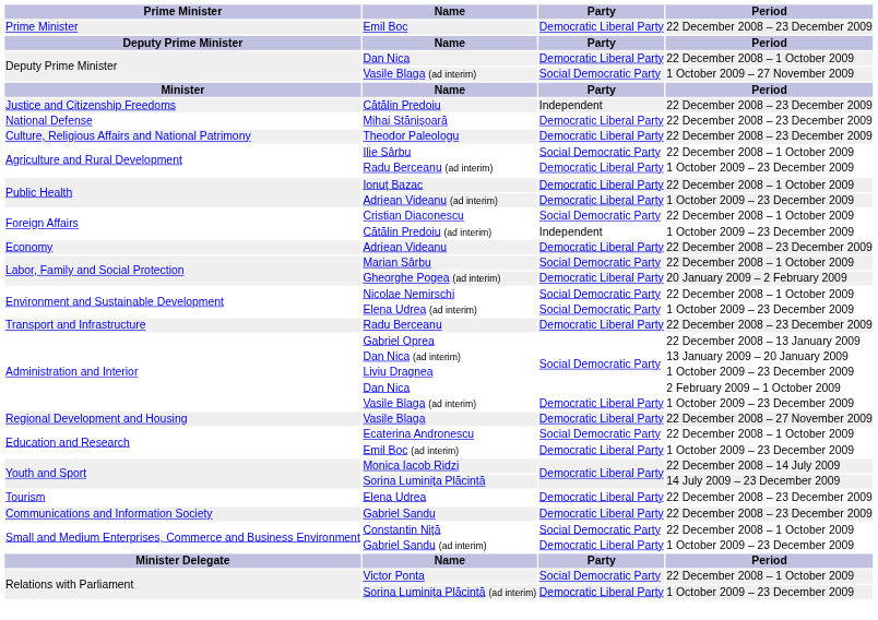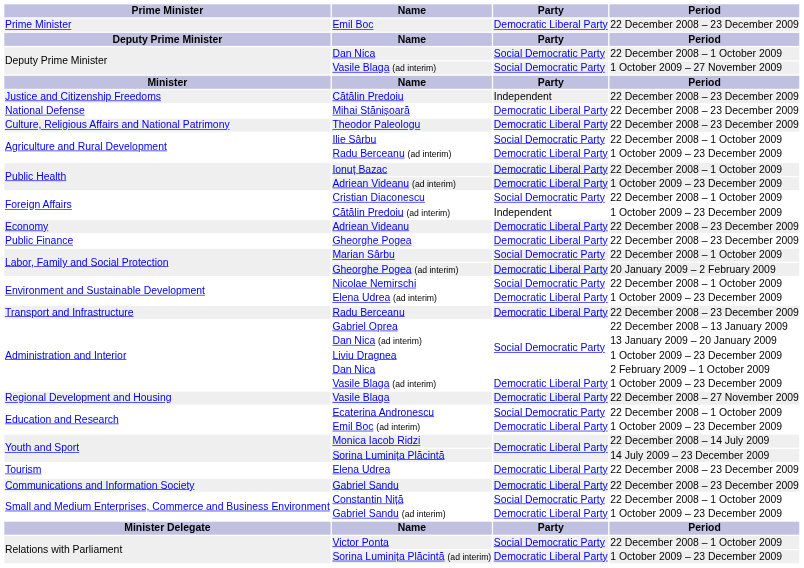Deputy Prime Minister / Dan Nica | Party: Democratic Liberal Party -> Social Democratic Party
+ row: Public Finance | Gheorghe Pogea | Democratic Liberal Party | 22 December 2008 – 23 December 2009
Elena Udrea (ad interim) | Party: Social Democratic Party -> Democratic Liberal Party
